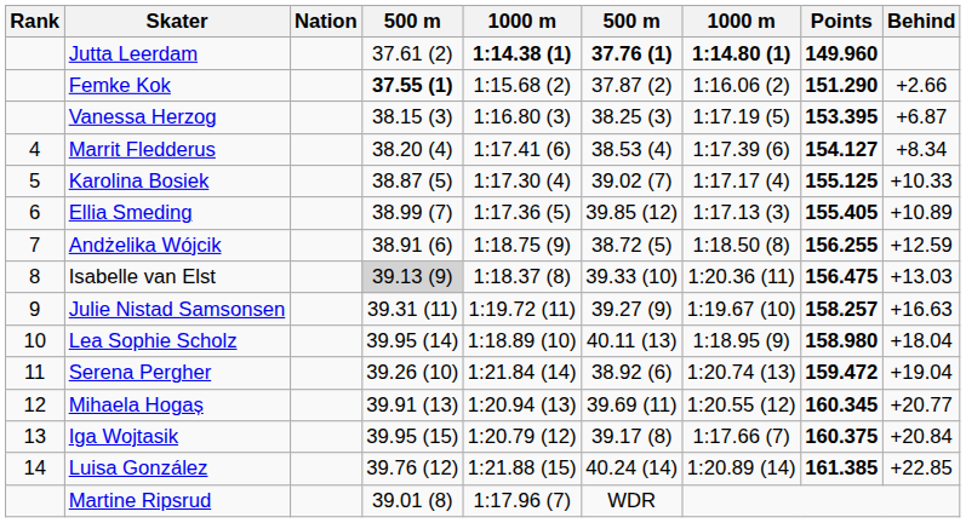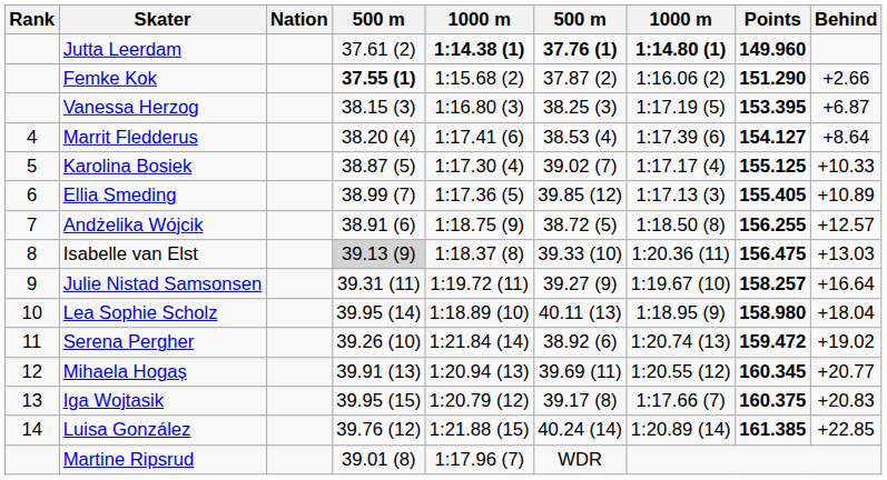Marrit Fledderus | Behind: +8.34 -> +8.64
Andżelika Wójcik | Behind: +12.59 -> +12.57
Julie Nistad Samsonsen | Behind: +16.63 -> +16.64
Serena Pergher | Behind: +19.04 -> +19.02
Iga Wojtasik | Behind: +20.84 -> +20.83
